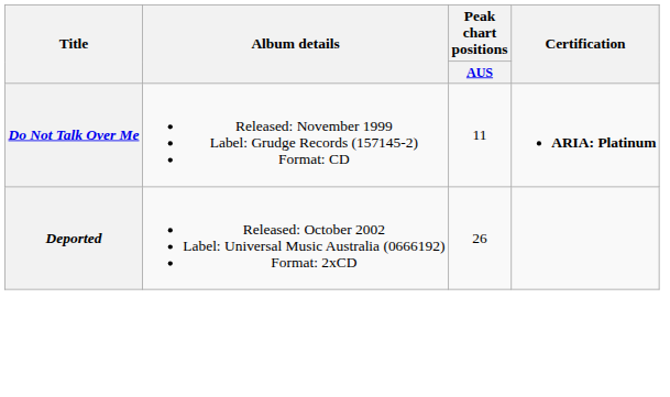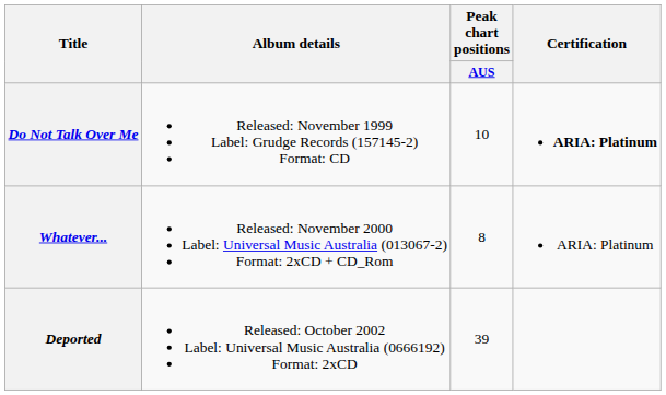Do Not Talk Over Me | Peak chart positions / AUS: 11 -> 10
+ row: Whatever... | Released: November 2000 Label: Universal Music Australia (013067-2) Format: 2xCD + CD_Rom | 8 | ARIA: Platinum
Deported | Peak chart positions / AUS: 26 -> 39
